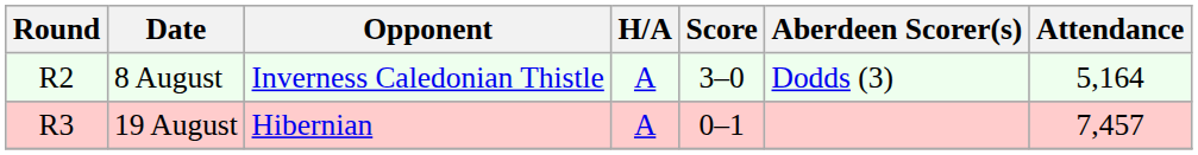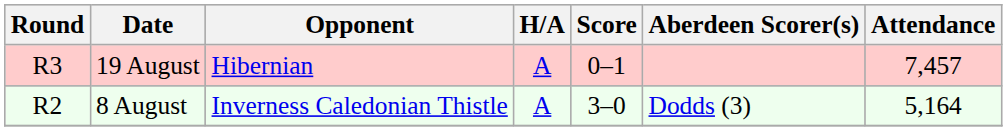rows swapped: 8 August <-> 19 August
